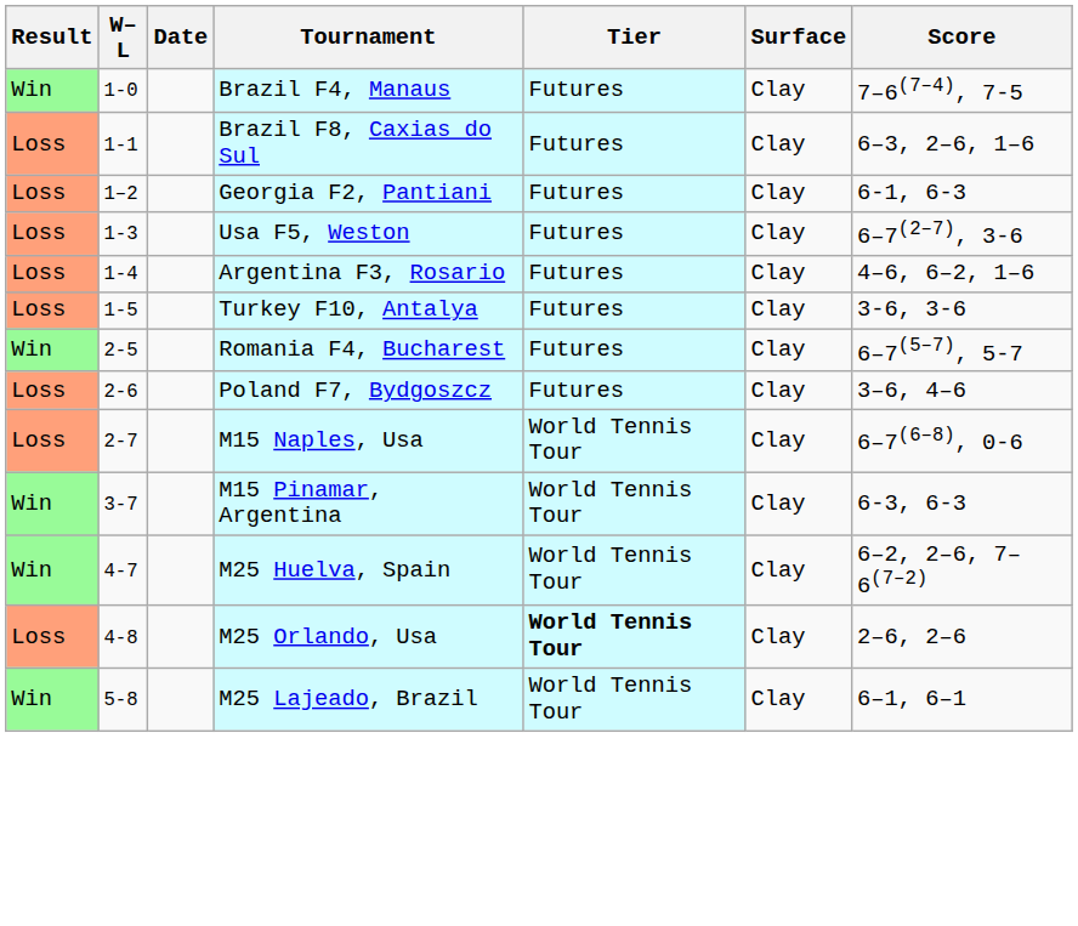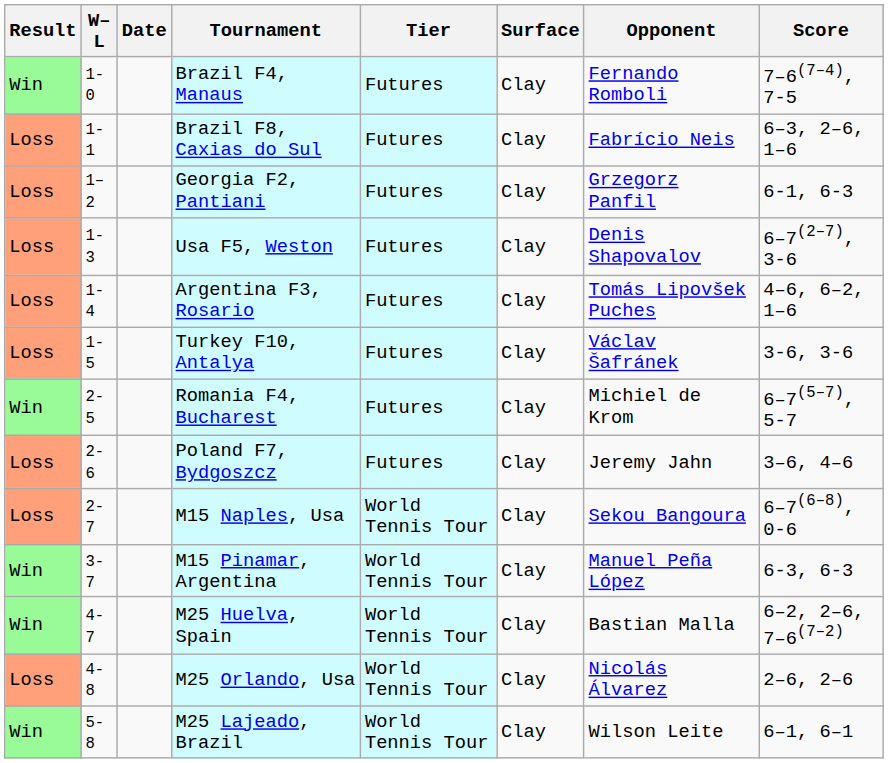+ column: Opponent | Fernando Romboli | Fabrício Neis | Grzegorz Panfil | Denis Shapovalov | Tomás Lipovšek Puches | Václav Šafránek | Michiel de Krom | Jeremy Jahn | Sekou Bangoura | Manuel Peña López | Bastian Malla | Nicolás Álvarez | Wilson Leite
M25 Orlando, Usa | Tier: bold -> normal
